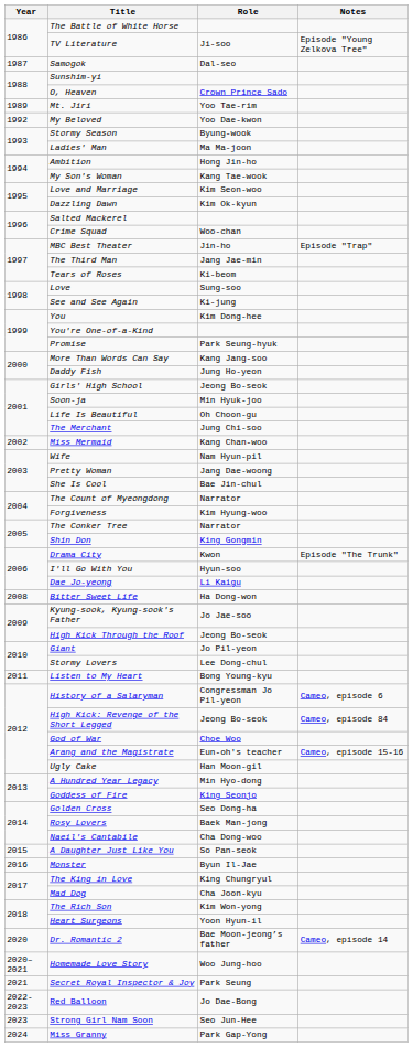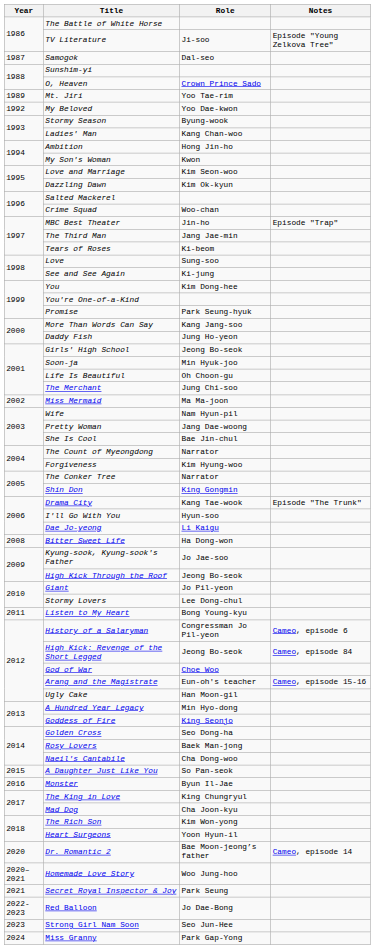Ladies' Man | Role: Ma Ma-joon -> Kang Chan-woo
My Son's Woman | Role: Kang Tae-wook -> Kwon
Miss Mermaid | Role: Kang Chan-woo -> Ma Ma-joon
Drama City | Role: Kwon -> Kang Tae-wook
